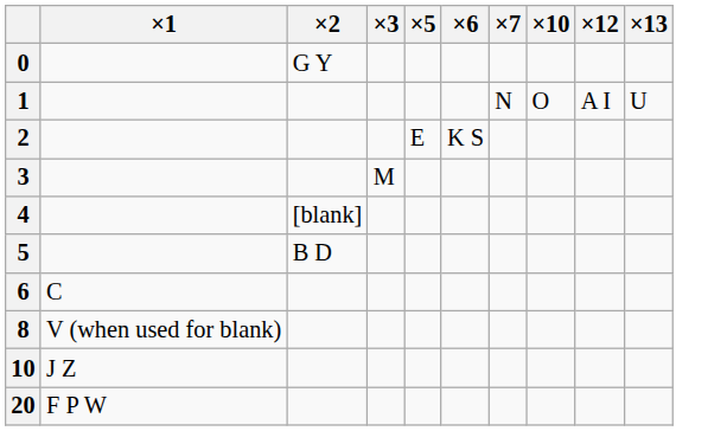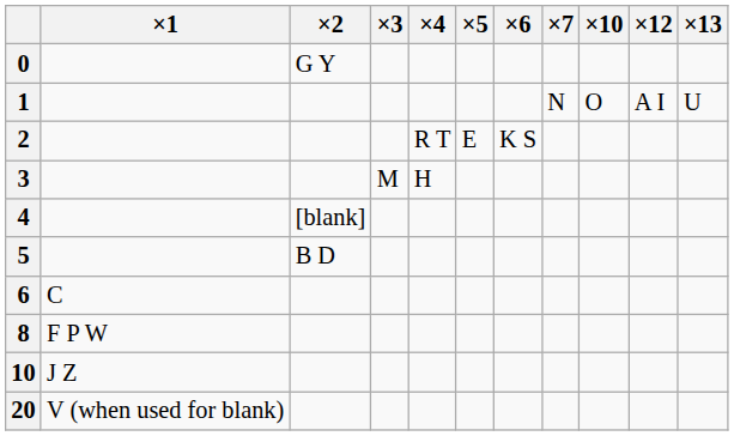+ column: ×4 | R T | H
8 | ×1: V (when used for blank) -> F P W
20 | ×1: F P W -> V (when used for blank)
